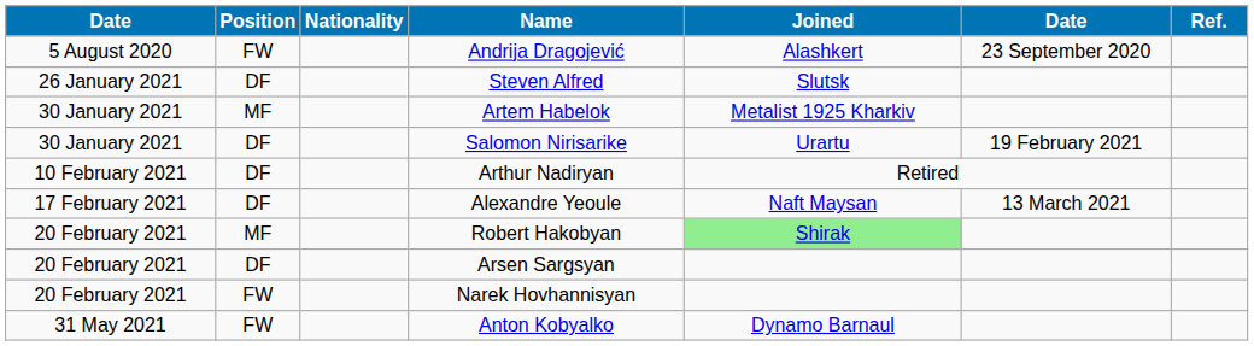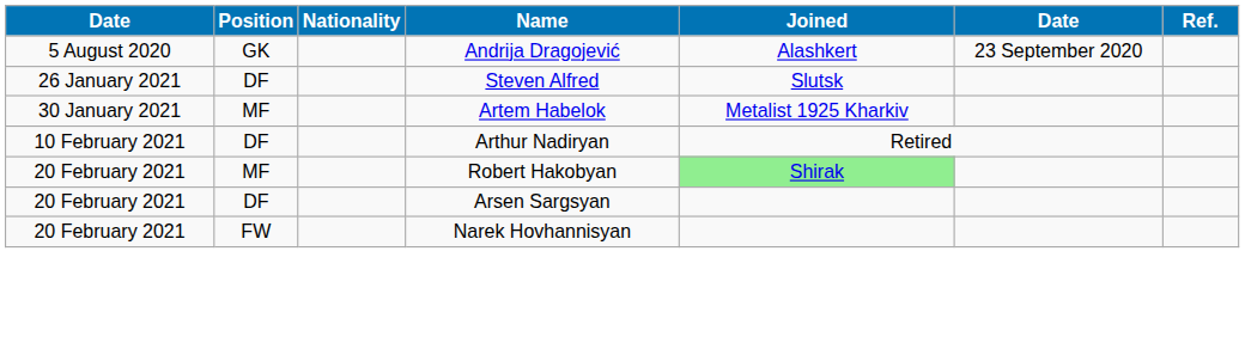Andrija Dragojević | Position: FW -> GK
- row: 30 January 2021 | DF | Salomon Nirisarike | Urartu | 19 February 2021
- row: 17 February 2021 | DF | Alexandre Yeoule | Naft Maysan | 13 March 2021
- row: 31 May 2021 | FW | Anton Kobyalko | Dynamo Barnaul
